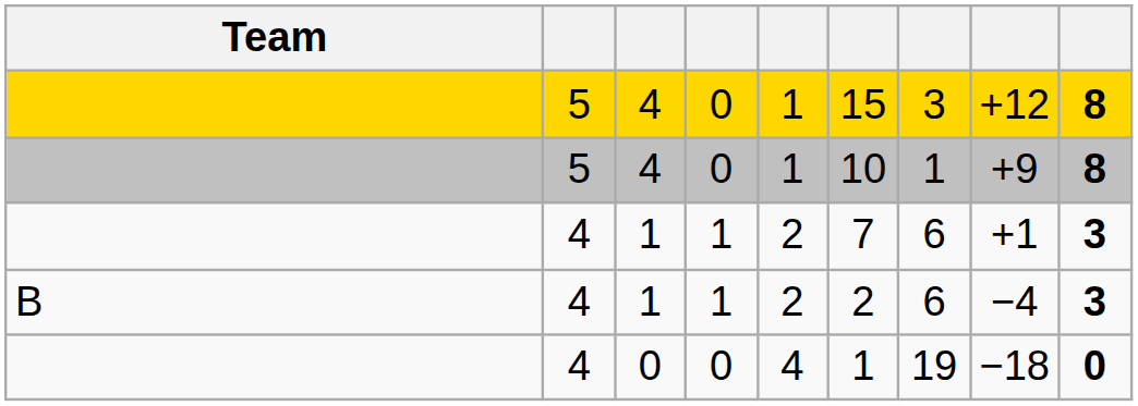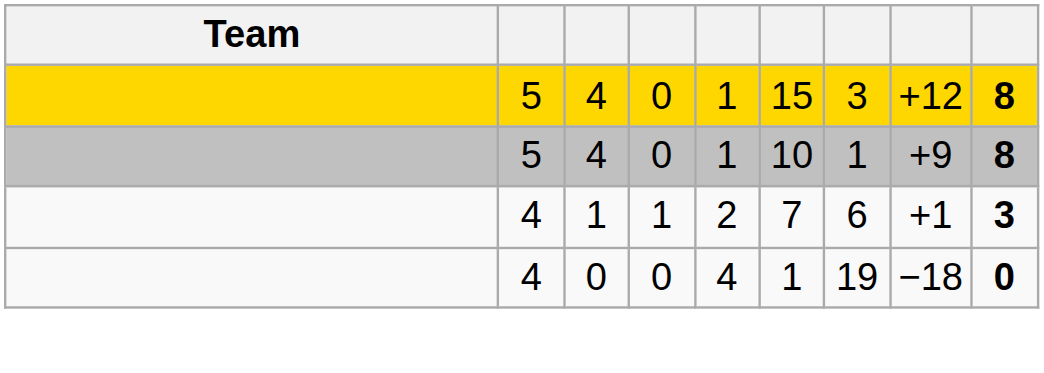- row: B | 4 | 1 | 1 | 2 | 2 | 6 | −4 | 3
